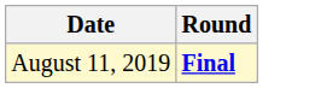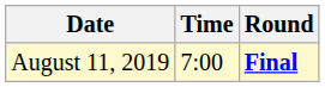+ column: Time | 7:00
